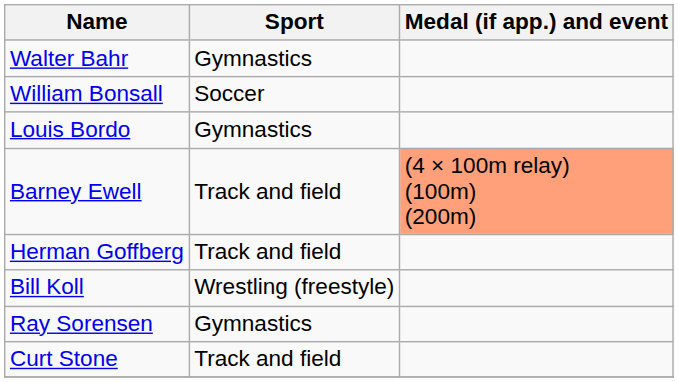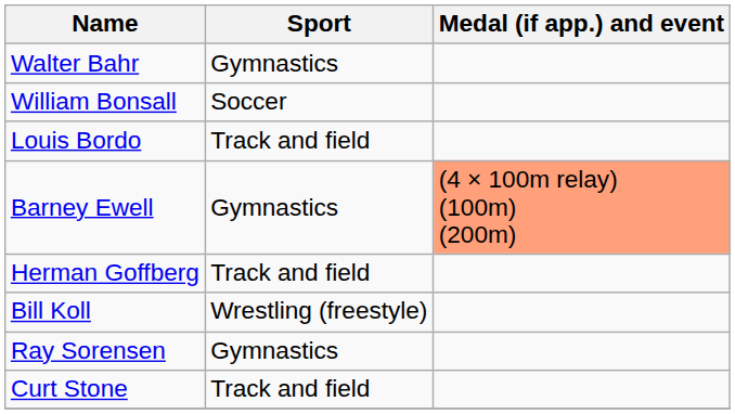Louis Bordo | Sport: Gymnastics -> Track and field
Barney Ewell | Sport: Track and field -> Gymnastics
